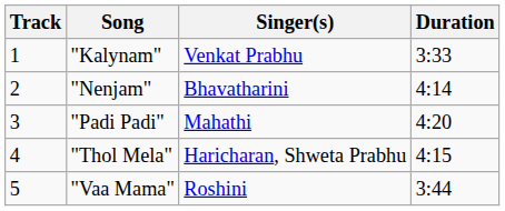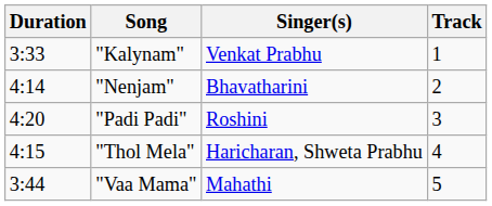columns swapped: Track <-> Duration
"Padi Padi" | Singer(s): Mahathi -> Roshini
"Vaa Mama" | Singer(s): Roshini -> Mahathi
